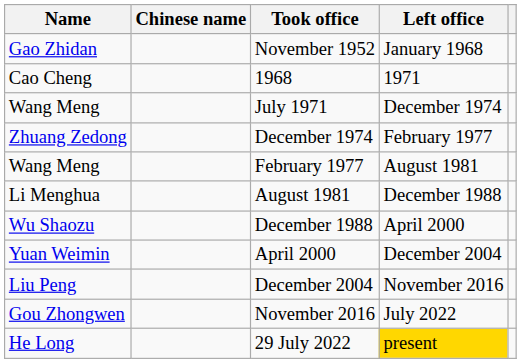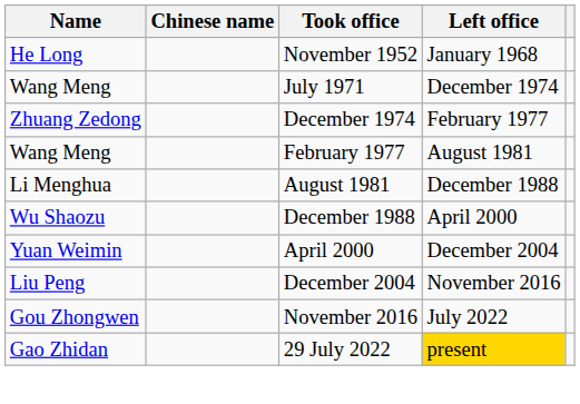November 1952 | Name: Gao Zhidan -> He Long
- row: Cao Cheng | 1968 | 1971
29 July 2022 | Name: He Long -> Gao Zhidan
